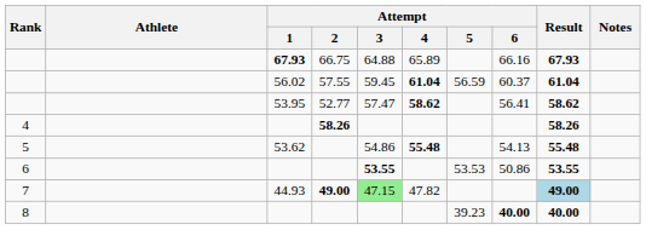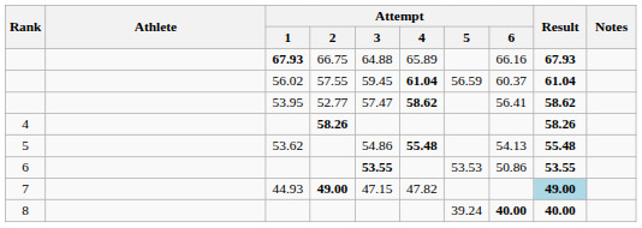7 | Attempt / 3: lightgreen background -> no background
8 | Attempt / 5: 39.23 -> 39.24
